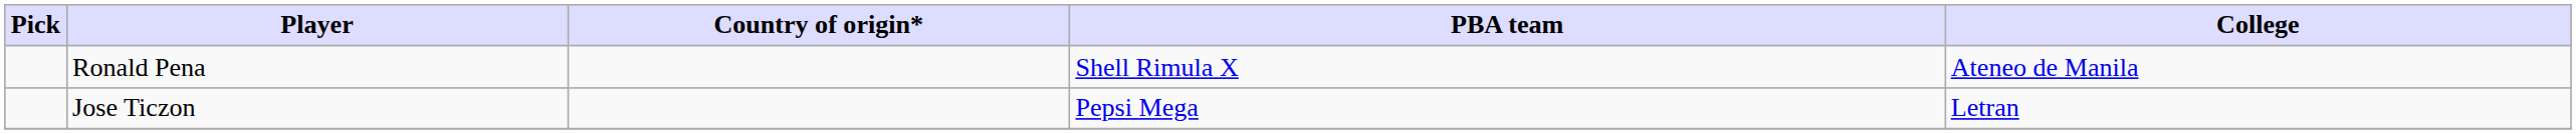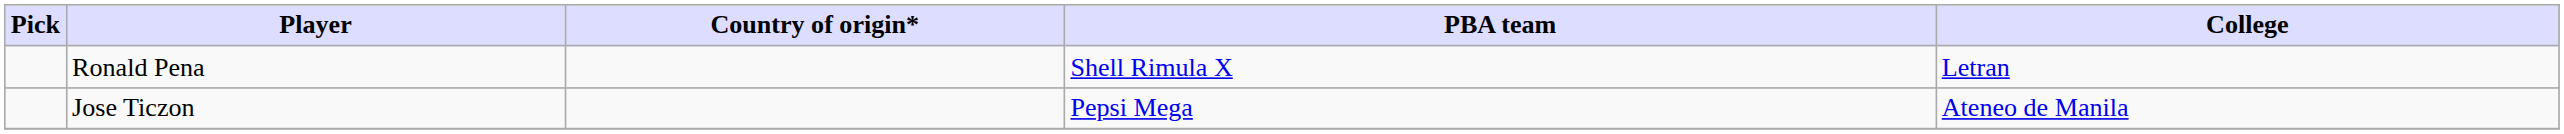Ronald Pena | College: Ateneo de Manila -> Letran
Jose Ticzon | College: Letran -> Ateneo de Manila
